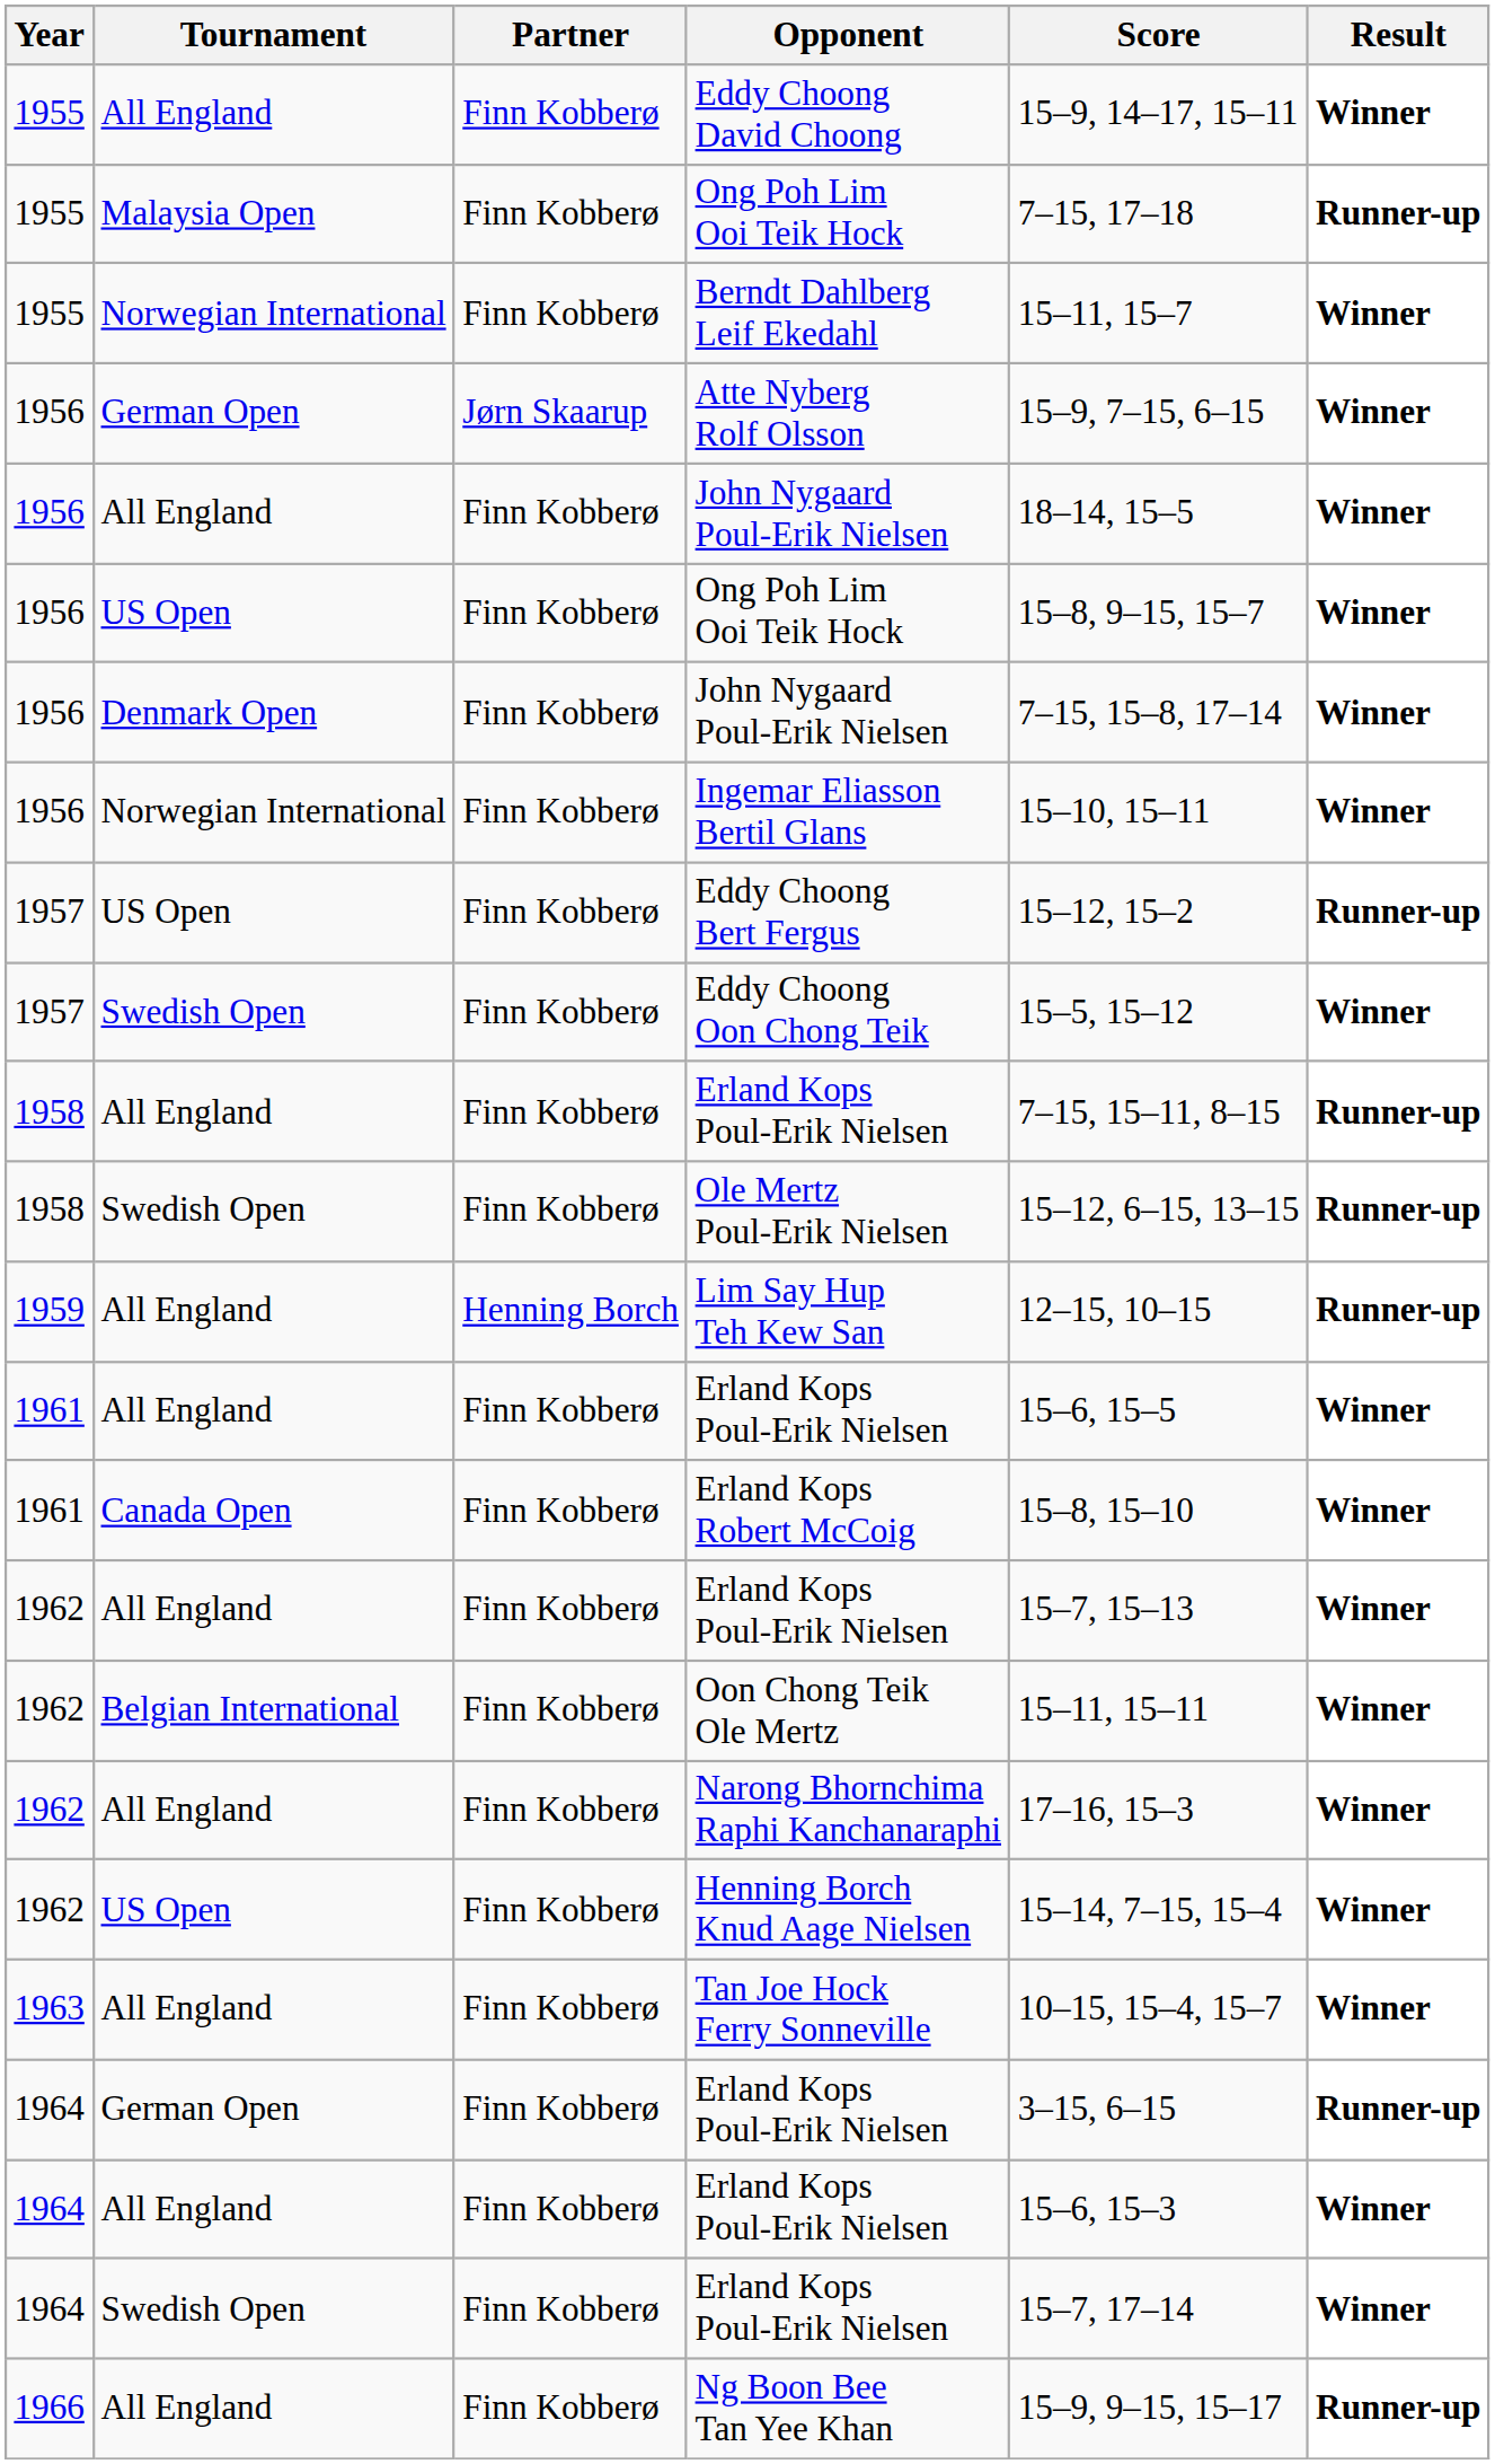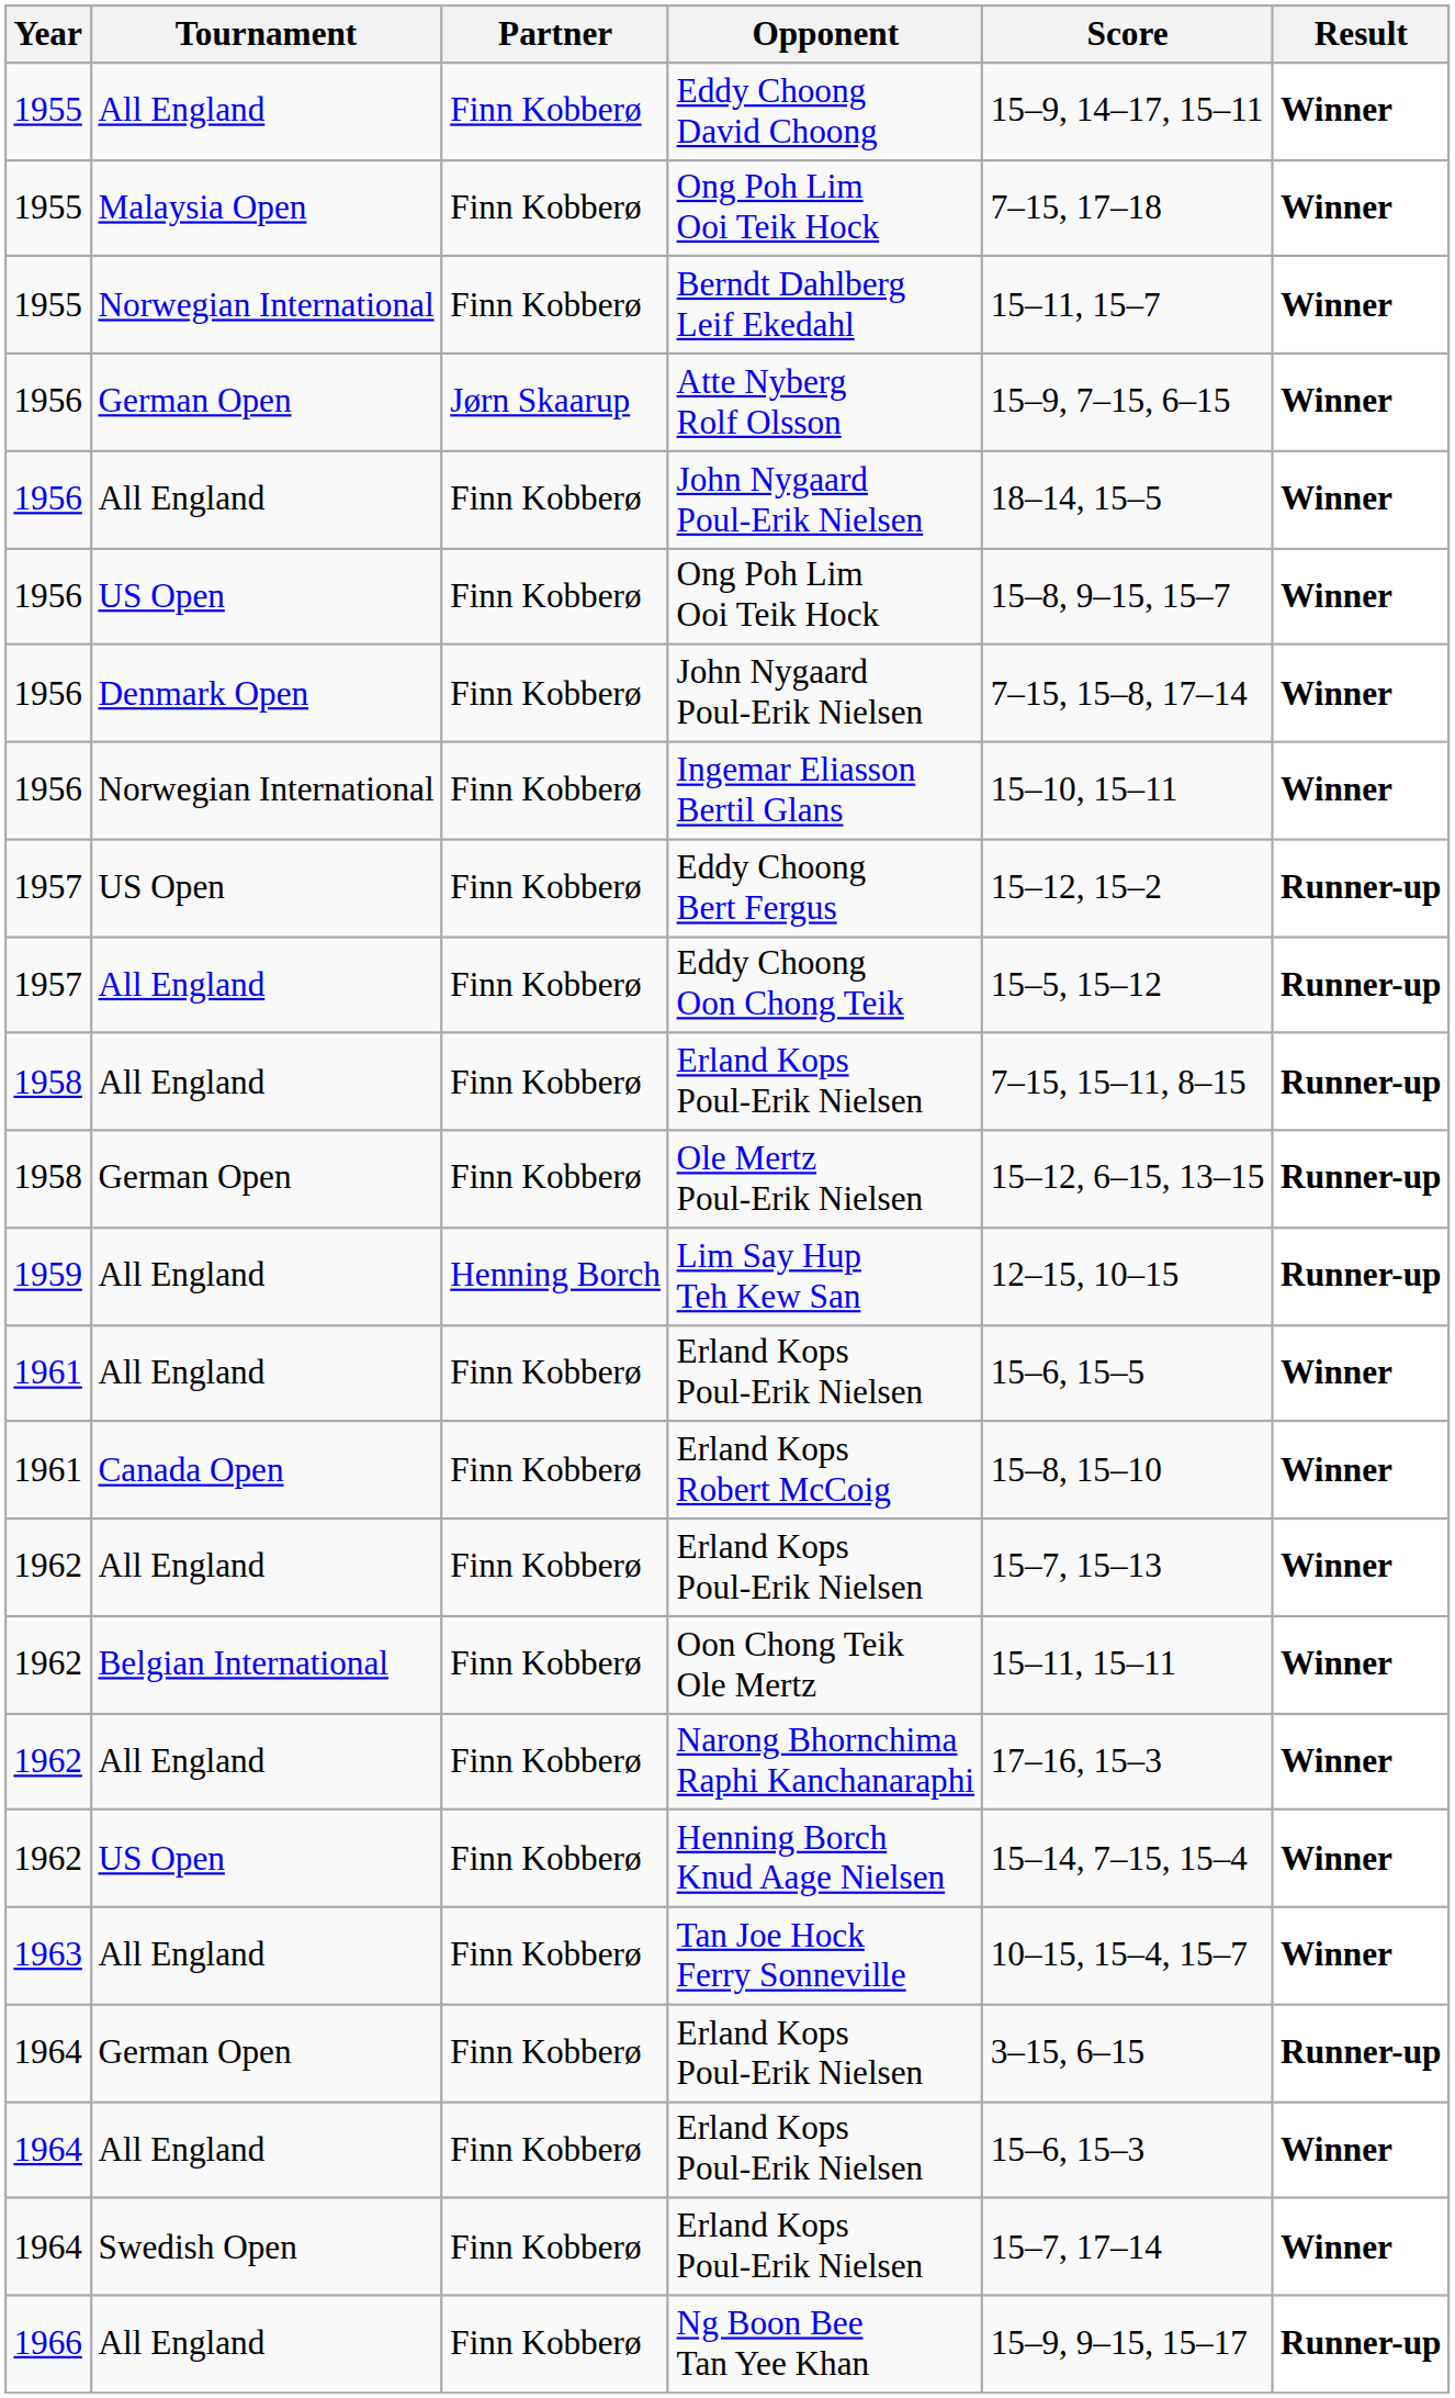1955 / Ong Poh Lim Ooi Teik Hock | Result: Runner-up -> Winner
Eddy Choong Oon Chong Teik | Tournament: Swedish Open -> All England
Eddy Choong Oon Chong Teik | Result: Winner -> Runner-up
Ole Mertz Poul-Erik Nielsen | Tournament: Swedish Open -> German Open
